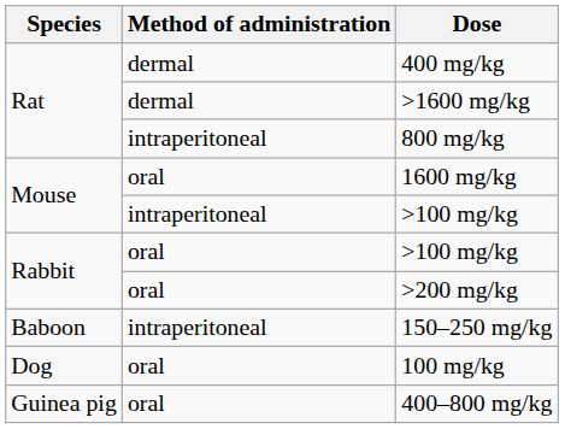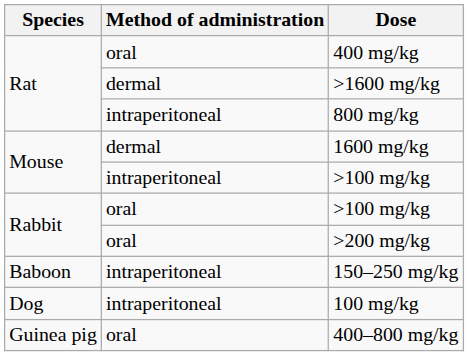400 mg/kg | Method of administration: dermal -> oral
1600 mg/kg | Method of administration: oral -> dermal
100 mg/kg | Method of administration: oral -> intraperitoneal
